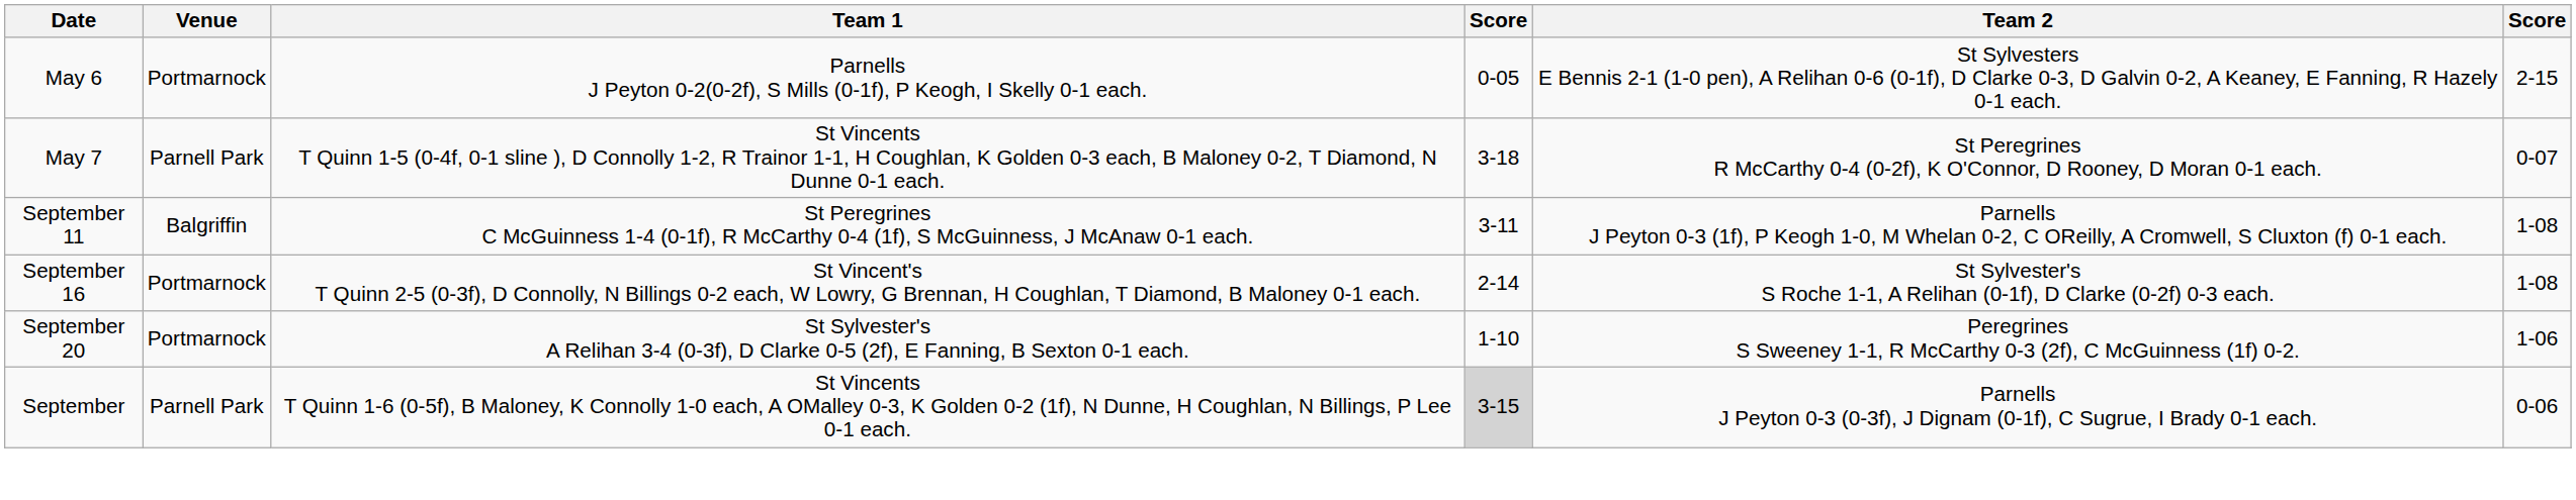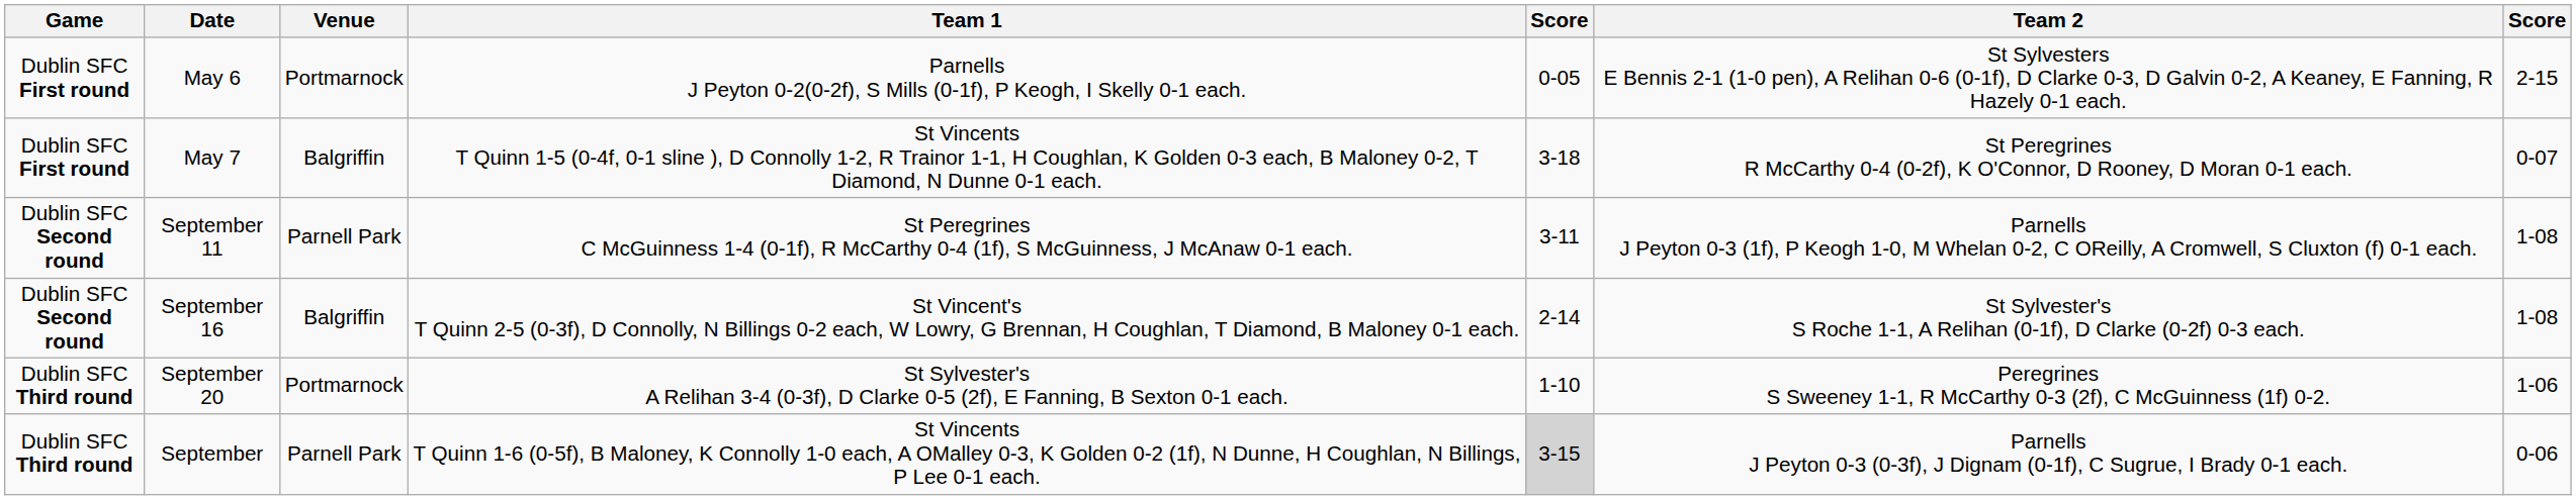+ column: Game | Dublin SFC First round | Dublin SFC First round | Dublin SFC Second round | Dublin SFC Second round | Dublin SFC Third round | Dublin SFC Third round
May 7 | Venue: Parnell Park -> Balgriffin
September 11 | Venue: Balgriffin -> Parnell Park
September 16 | Venue: Portmarnock -> Balgriffin
